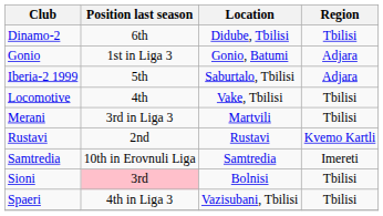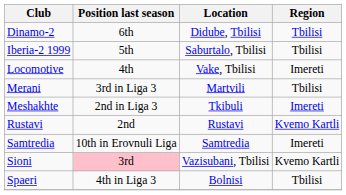- row: Gonio | 1st in Liga 3 | Gonio, Batumi | Adjara
Iberia-2 1999 | Region: Adjara -> Tbilisi
Locomotive | Region: Tbilisi -> Imereti
+ row: Meshakhte | 2nd in Liga 3 | Tkibuli | Imereti
Sioni | Location: Bolnisi -> Vazisubani, Tbilisi
Sioni | Region: Tbilisi -> Kvemo Kartli
Spaeri | Location: Vazisubani, Tbilisi -> Bolnisi
